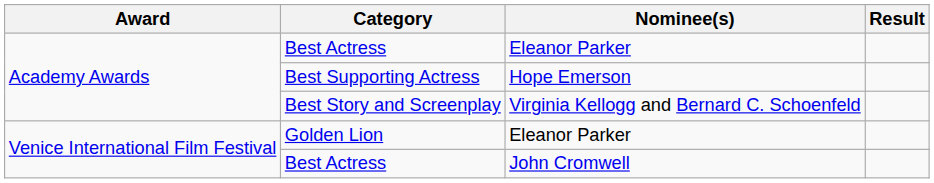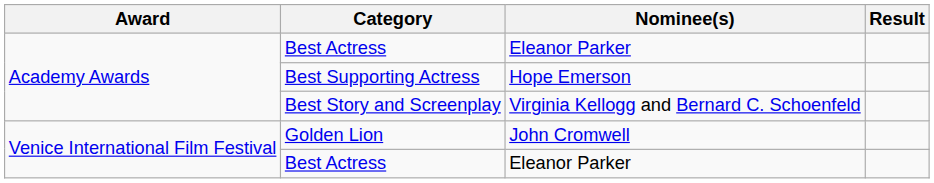Golden Lion | Nominee(s): Eleanor Parker -> John Cromwell
Venice International Film Festival / Best Actress | Nominee(s): John Cromwell -> Eleanor Parker
